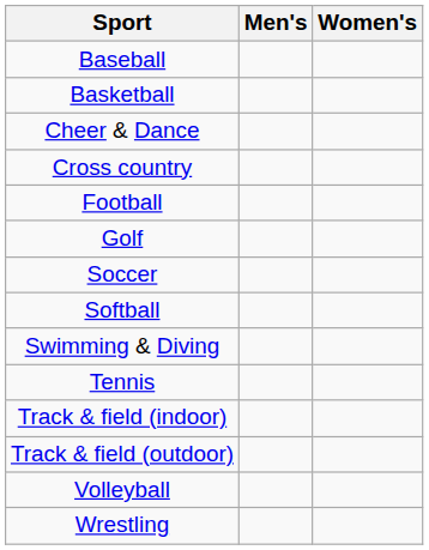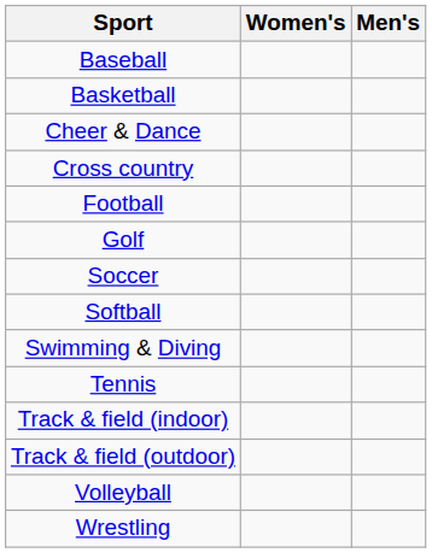columns swapped: Men's <-> Women's
